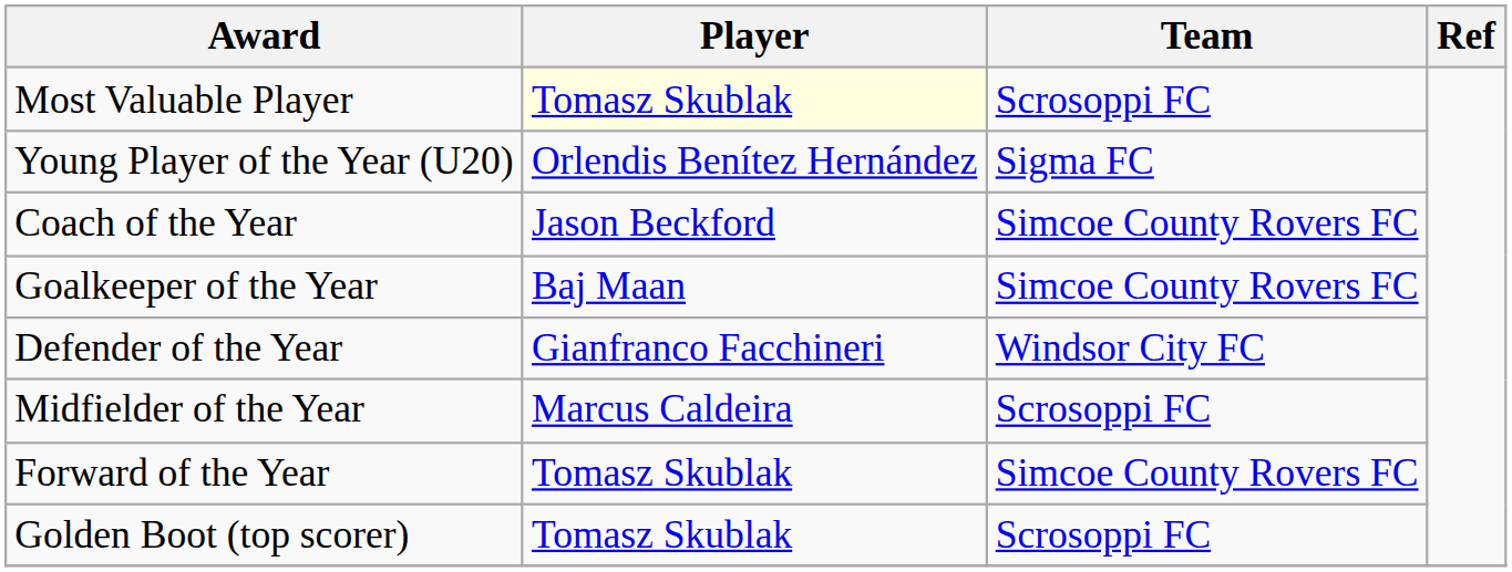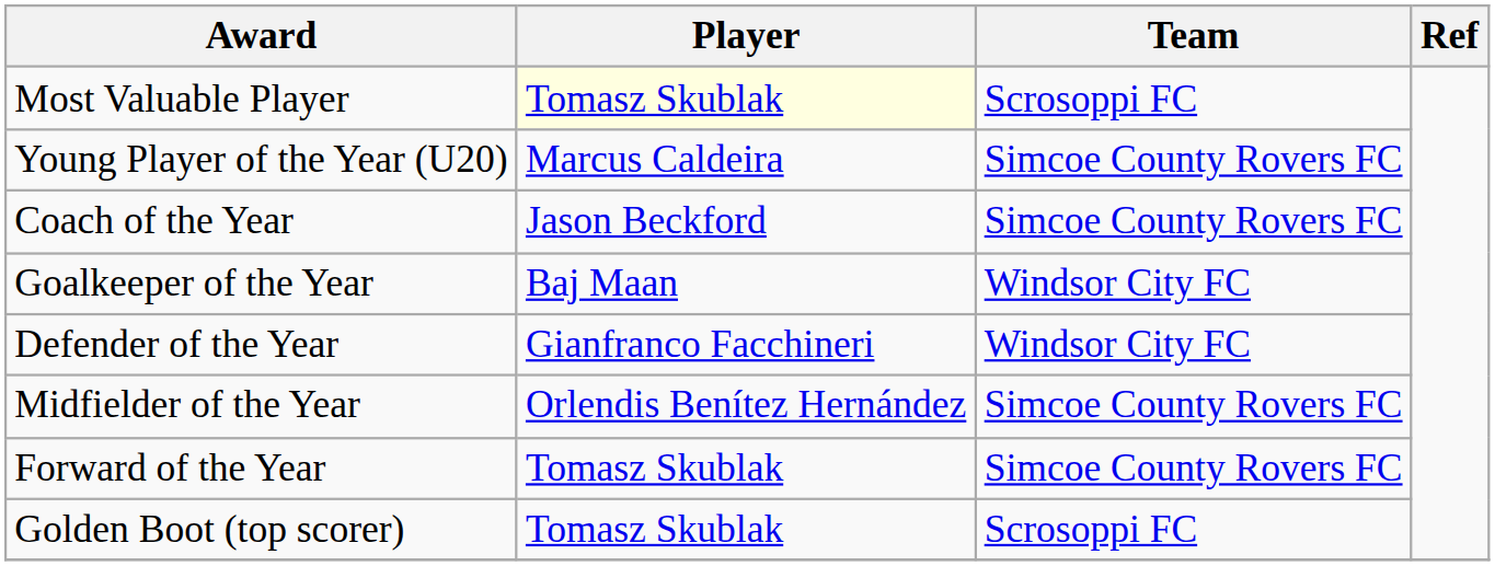Young Player of the Year (U20) | Player: Orlendis Benítez Hernández -> Marcus Caldeira
Young Player of the Year (U20) | Team: Sigma FC -> Simcoe County Rovers FC
Goalkeeper of the Year | Team: Simcoe County Rovers FC -> Windsor City FC
Midfielder of the Year | Player: Marcus Caldeira -> Orlendis Benítez Hernández
Midfielder of the Year | Team: Scrosoppi FC -> Simcoe County Rovers FC
